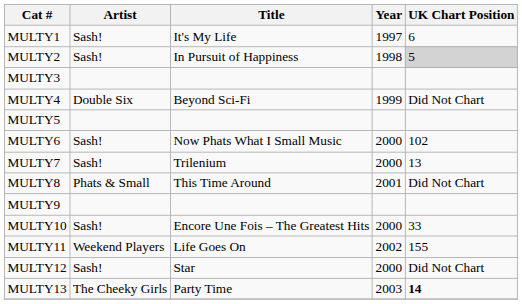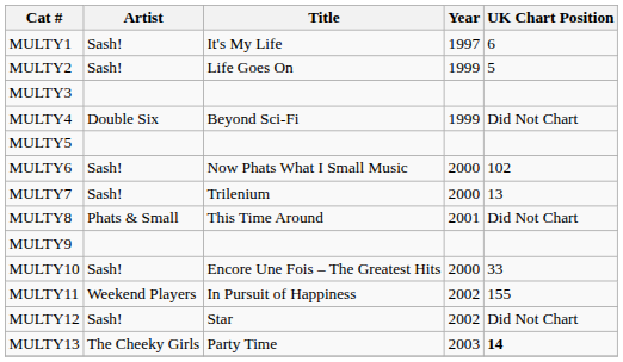MULTY2 | Title: In Pursuit of Happiness -> Life Goes On
MULTY2 | Year: 1998 -> 1999
MULTY2 | UK Chart Position: lightgrey background -> no background
MULTY11 | Title: Life Goes On -> In Pursuit of Happiness
MULTY12 | Year: 2000 -> 2002
